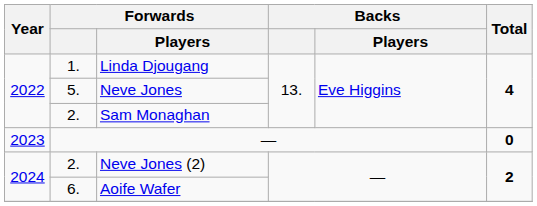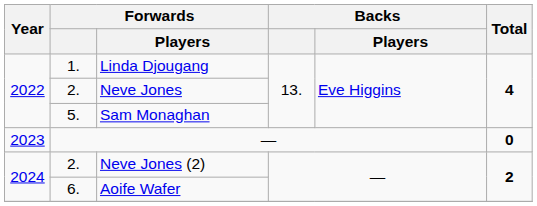Neve Jones | Forwards: 5. -> 2.
Sam Monaghan | Forwards: 2. -> 5.
